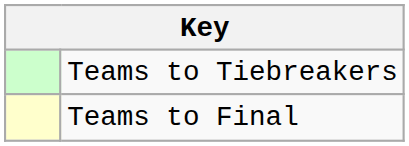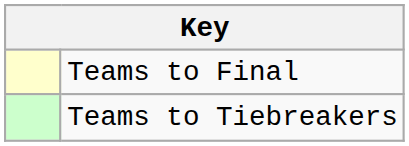rows swapped: Teams to Final <-> Teams to Tiebreakers
